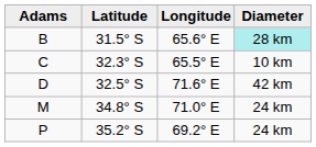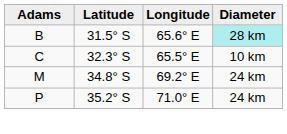- row: D | 32.5° S | 71.6° E | 42 km
M | Longitude: 71.0° E -> 69.2° E
P | Longitude: 69.2° E -> 71.0° E
